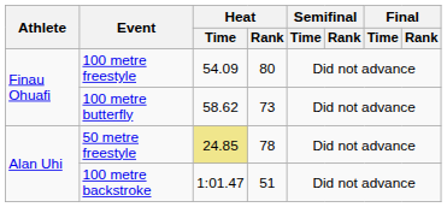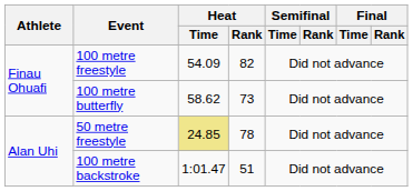100 metre freestyle | Heat / Rank: 80 -> 82
